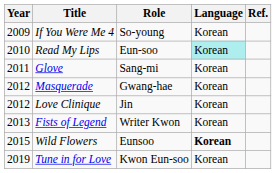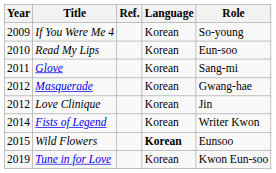columns swapped: Role <-> Ref.
Read My Lips | Language: paleturquoise background -> no background
Fists of Legend | Year: 2013 -> 2014
